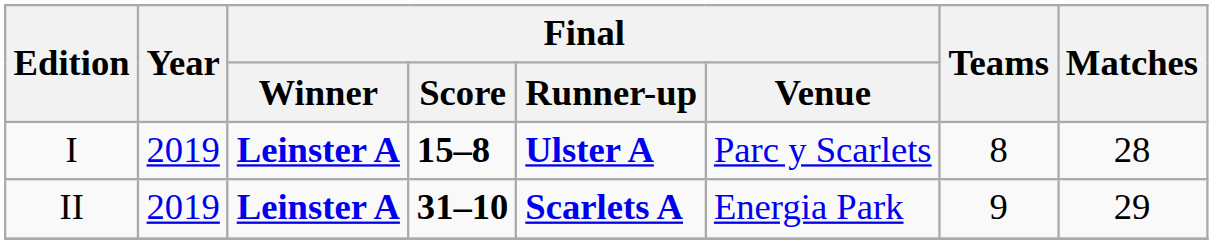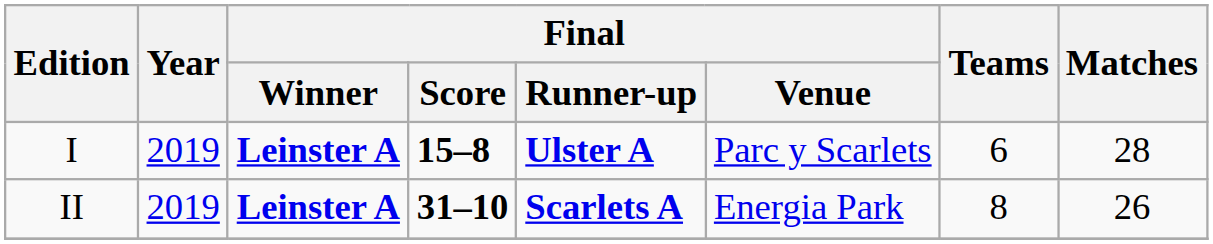I | Teams: 8 -> 6
II | Teams: 9 -> 8
II | Matches: 29 -> 26
